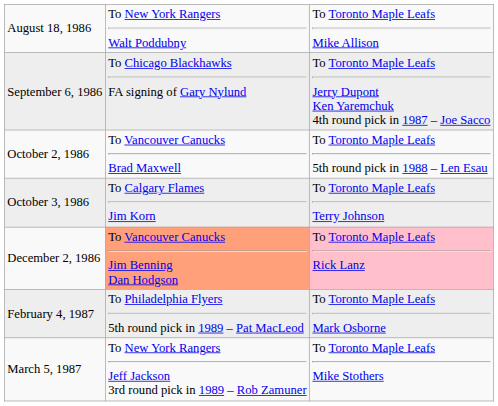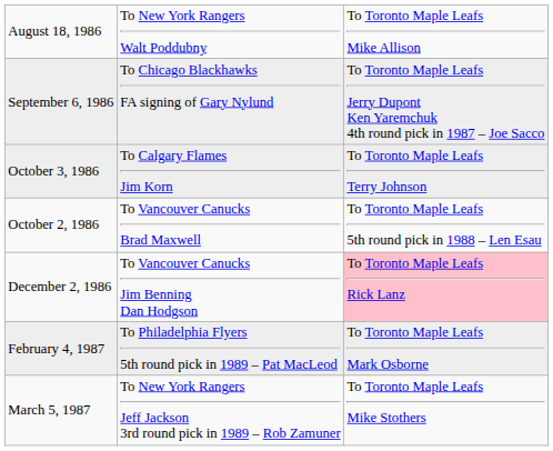rows swapped: October 2, 1986 <-> October 3, 1986
December 2, 1986 | column 2: lightsalmon background -> no background
